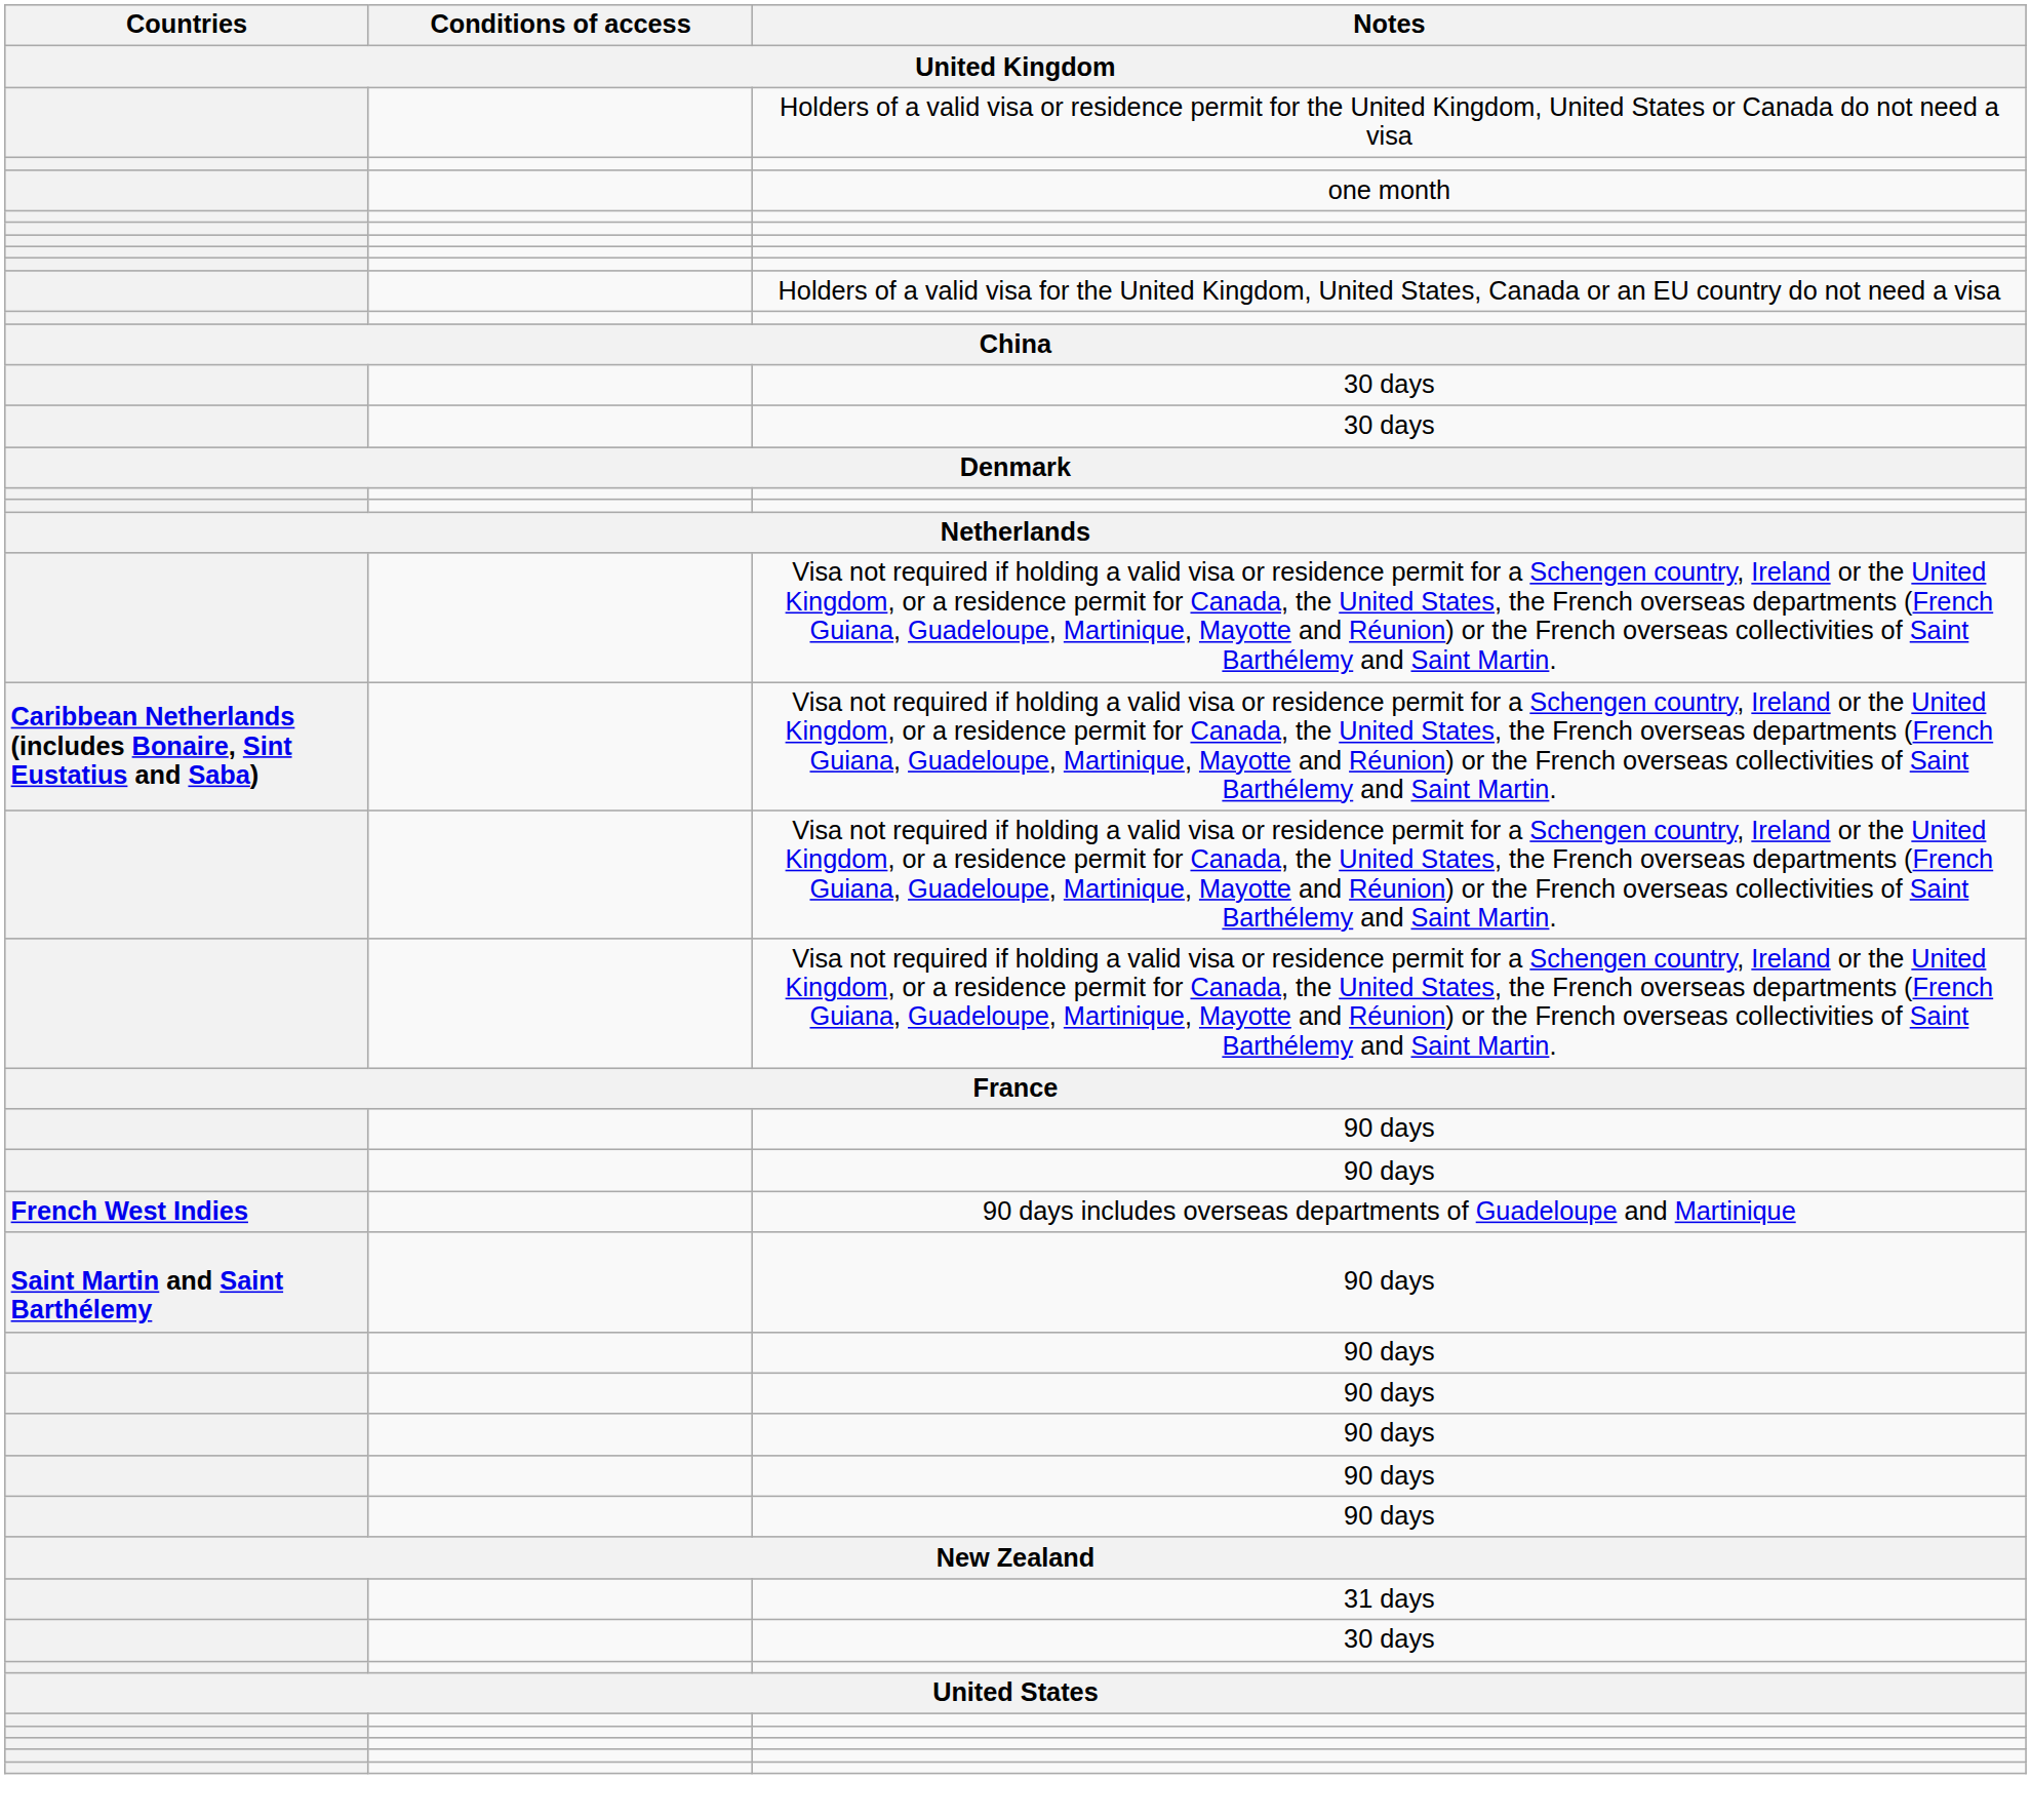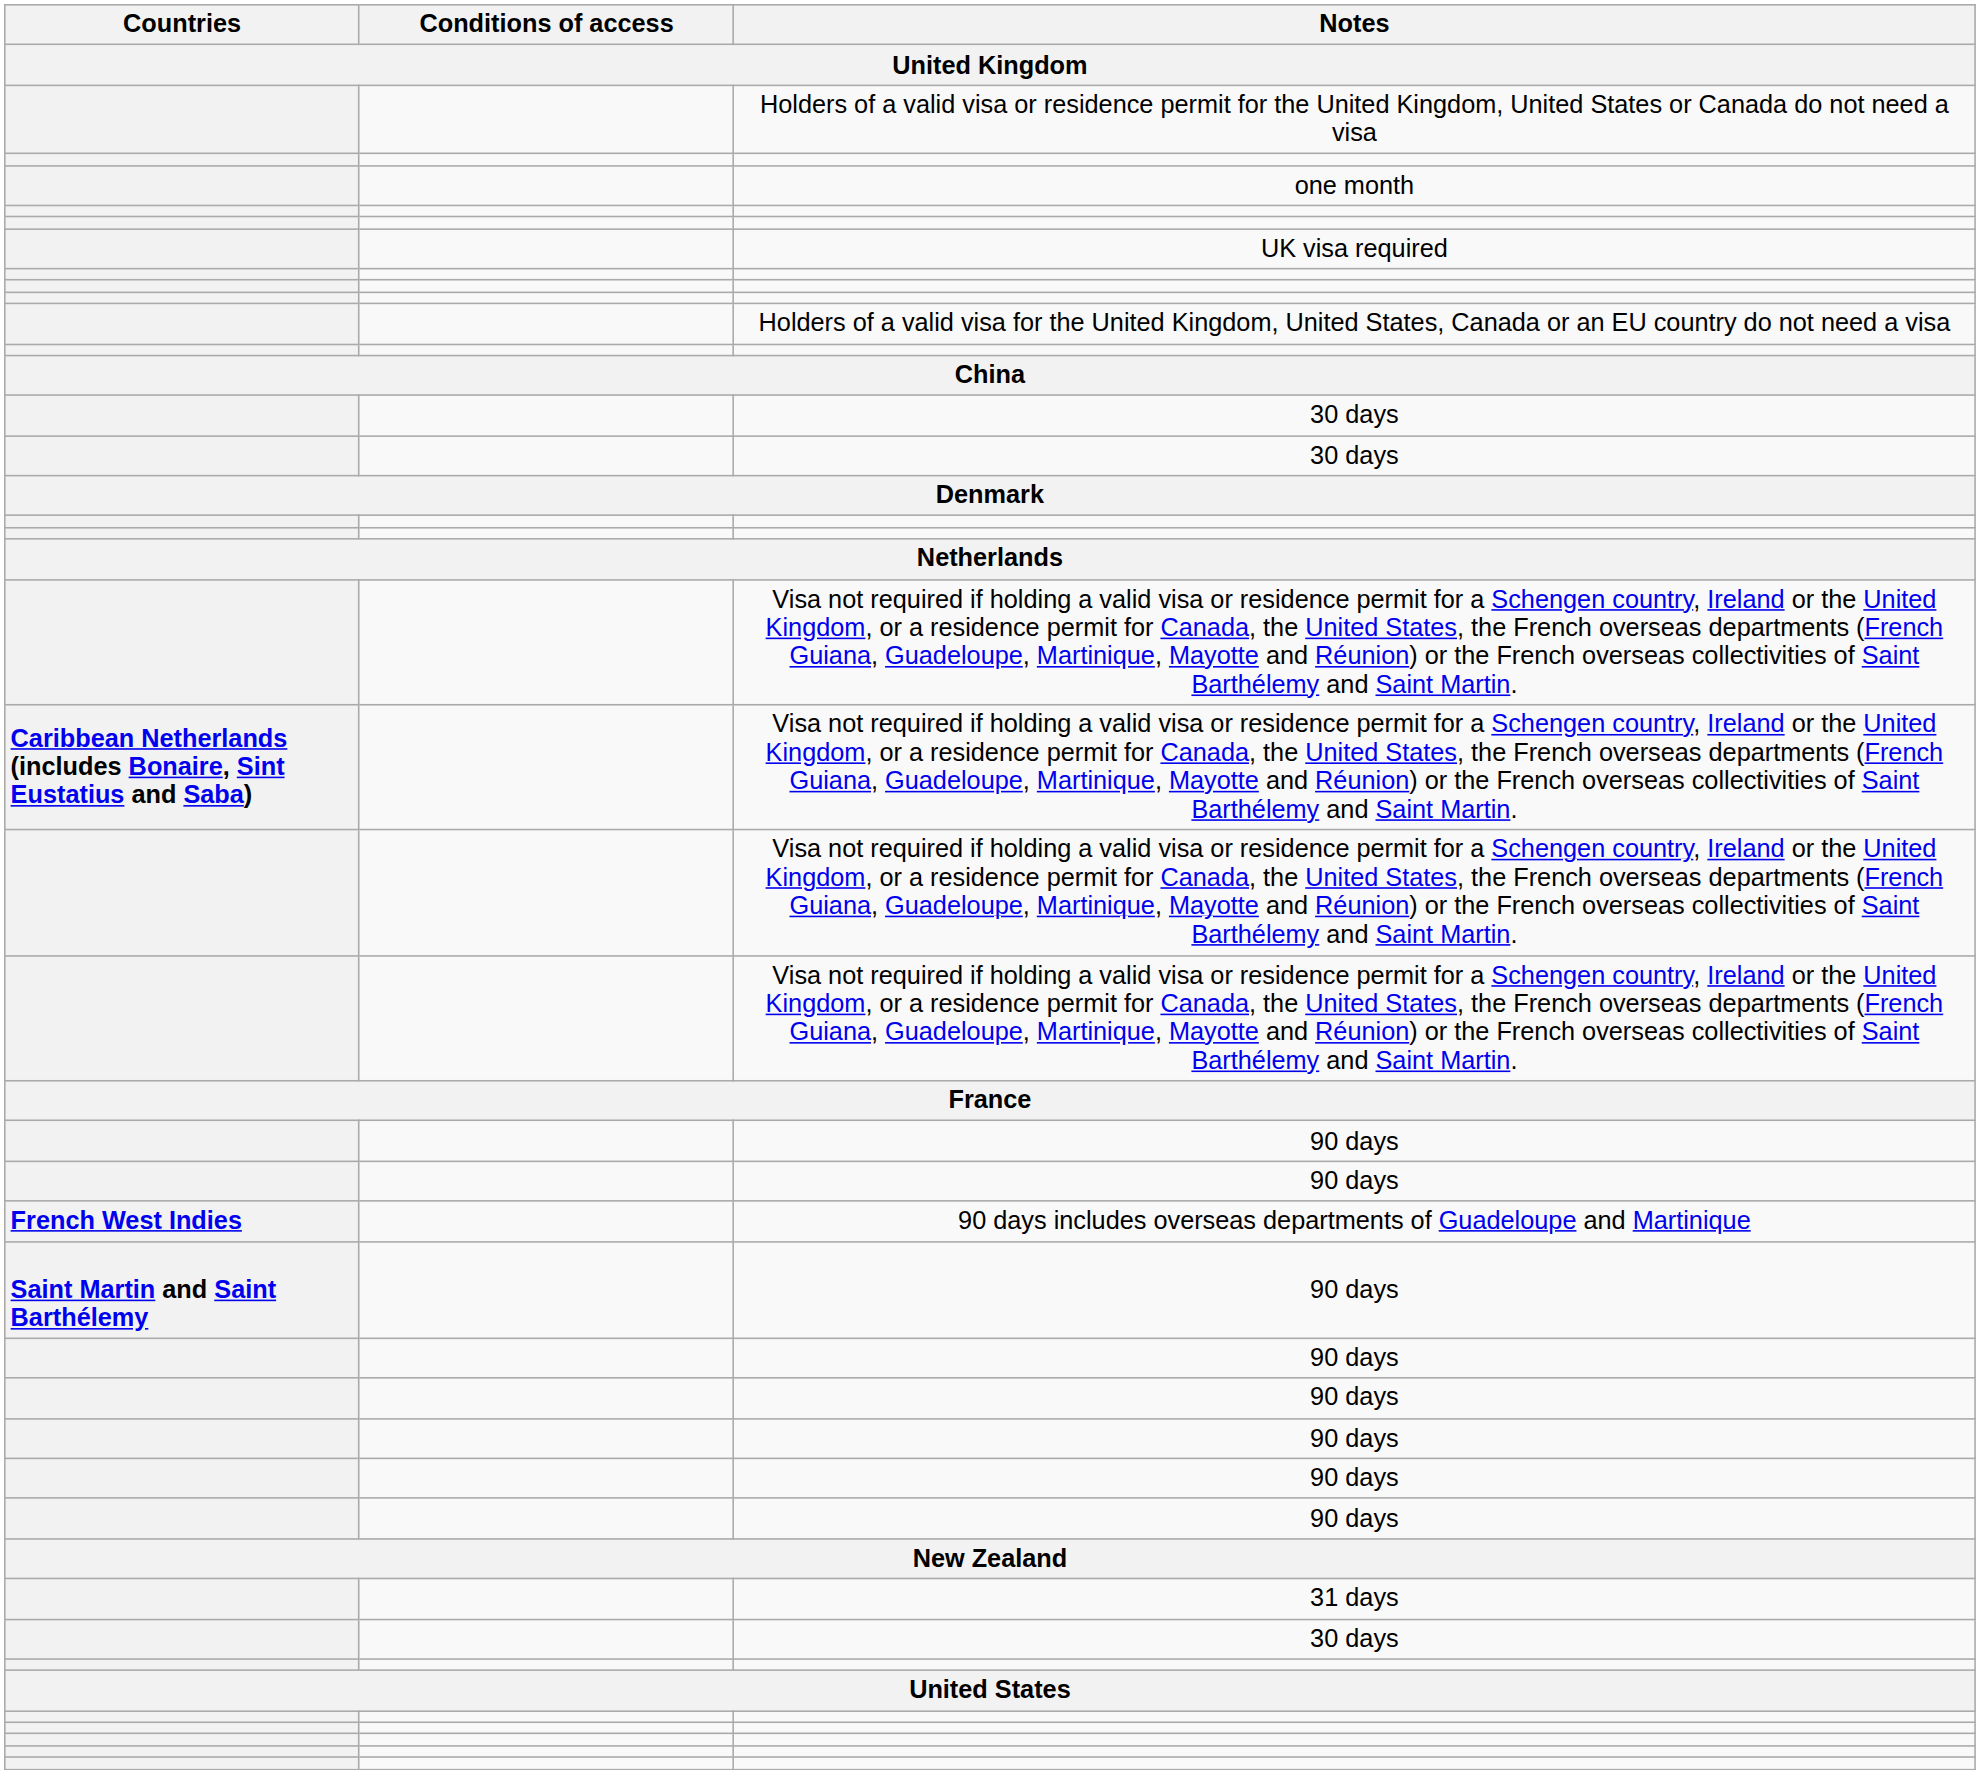+ row: UK visa required
